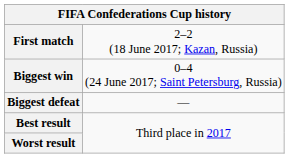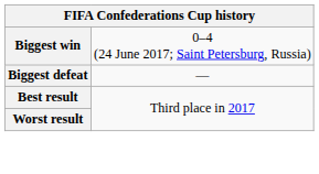- row: First match | 2–2 (18 June 2017; Kazan, Russia)
